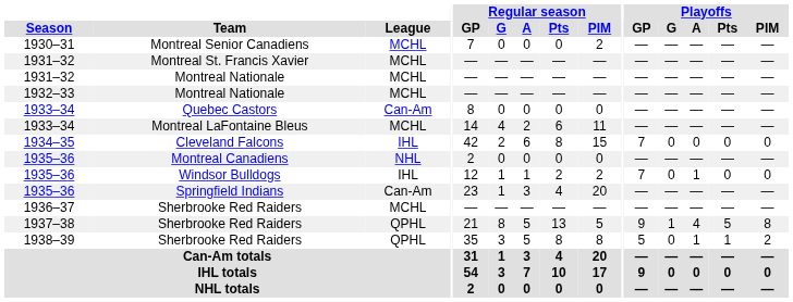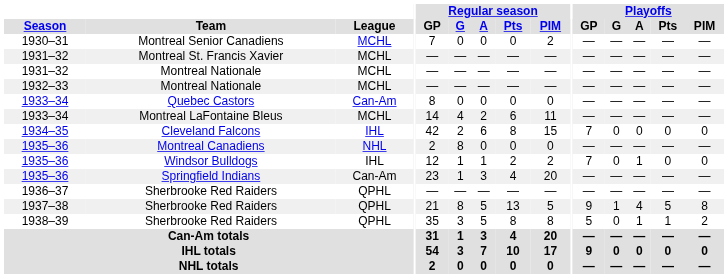Montreal Canadiens | Regular season / G: 0 -> 8
1936–37 / Sherbrooke Red Raiders | League: MCHL -> QPHL
